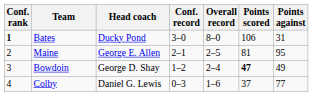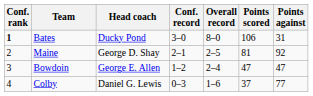Maine | Head coach: George E. Allen -> George D. Shay
Maine | Points against: 95 -> 92
Bowdoin | Head coach: George D. Shay -> George E. Allen
Bowdoin | Points scored: bold -> normal
Bowdoin | Points against: 49 -> 47
